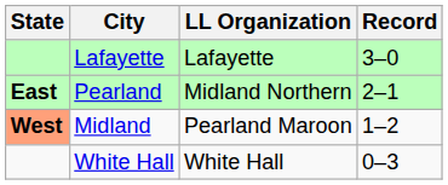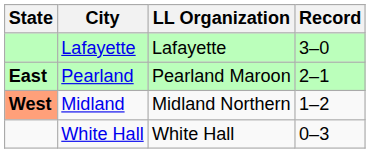Pearland | LL Organization: Midland Northern -> Pearland Maroon
Midland | LL Organization: Pearland Maroon -> Midland Northern
